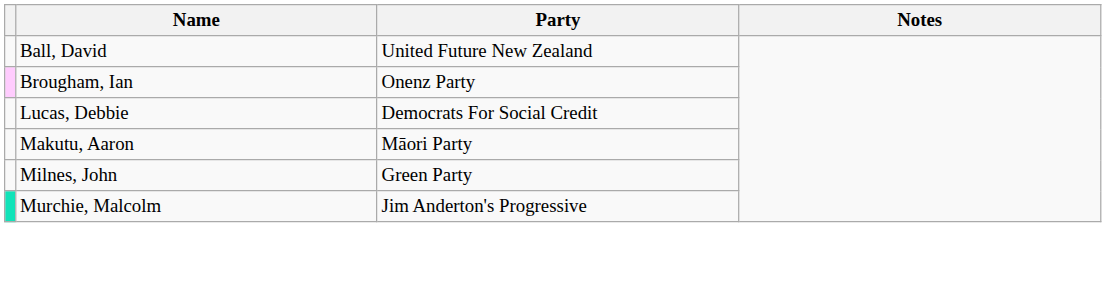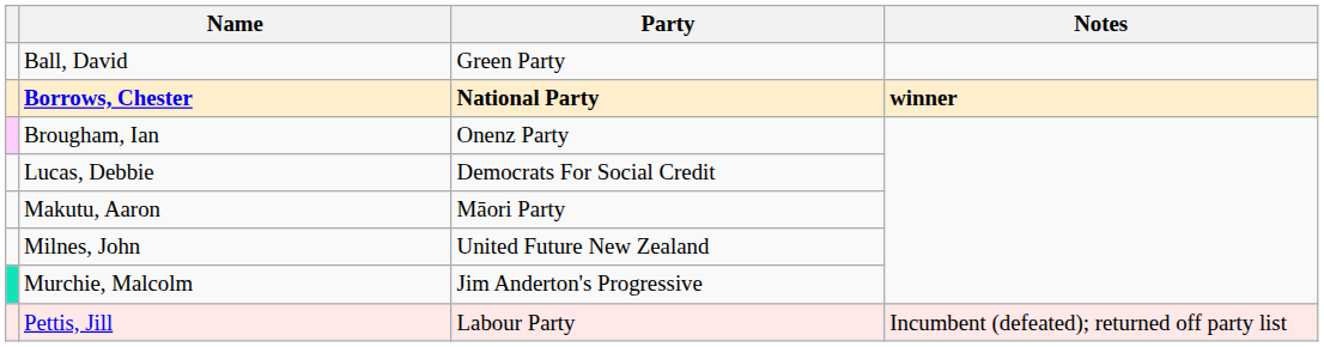Ball, David | Party: United Future New Zealand -> Green Party
+ row: Borrows, Chester | National Party | winner
Milnes, John | Party: Green Party -> United Future New Zealand
+ row: Pettis, Jill | Labour Party | Incumbent (defeated); returned off party list
